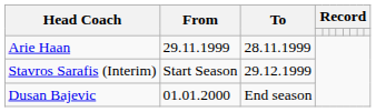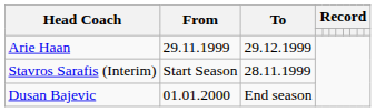Arie Haan | To: 28.11.1999 -> 29.12.1999
Stavros Sarafis (Interim) | To: 29.12.1999 -> 28.11.1999
